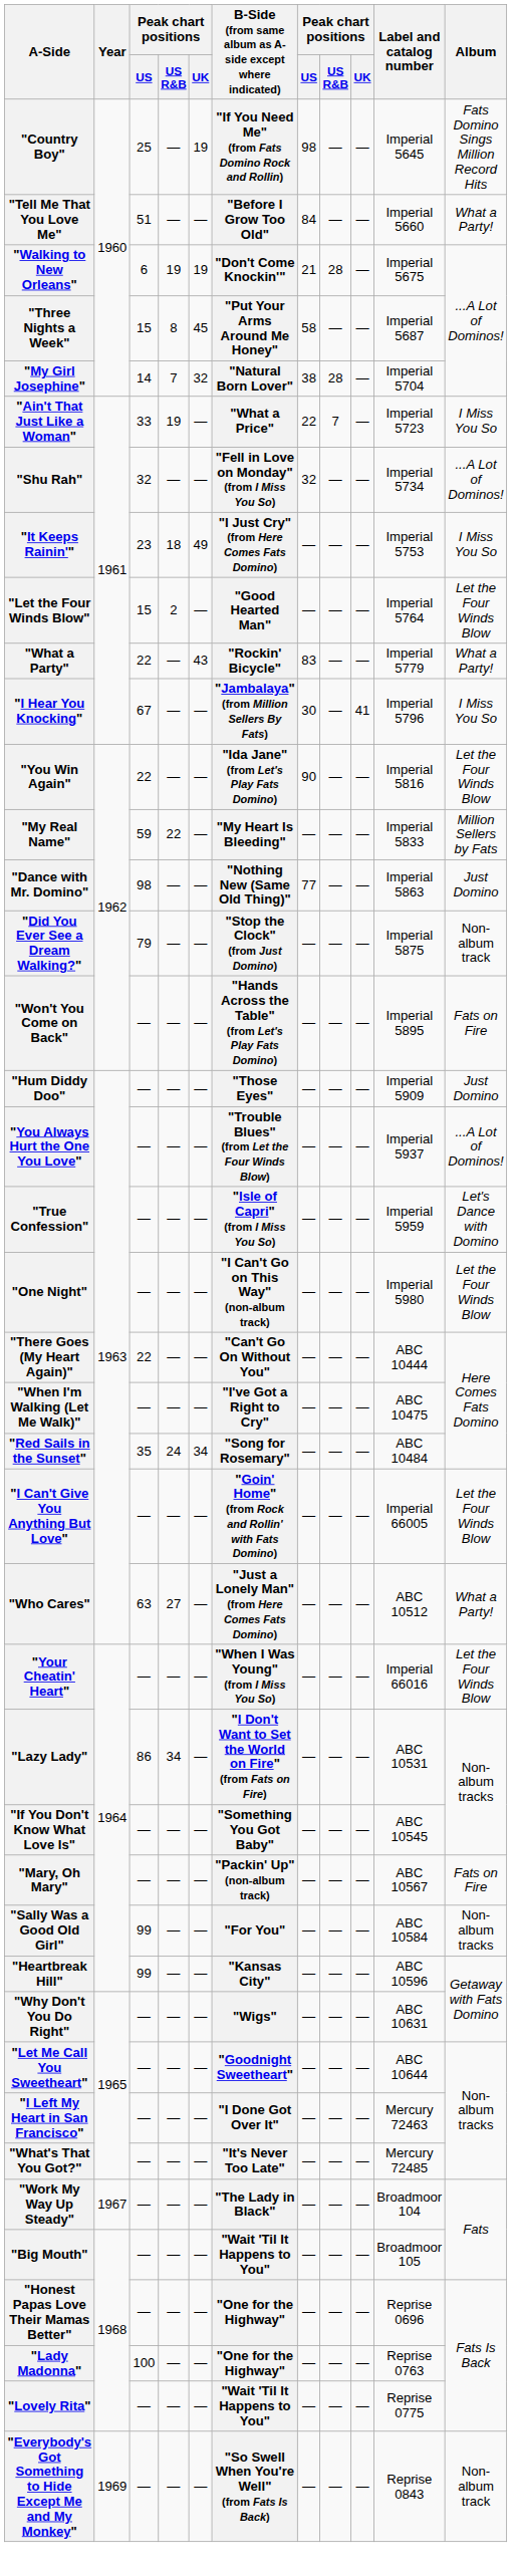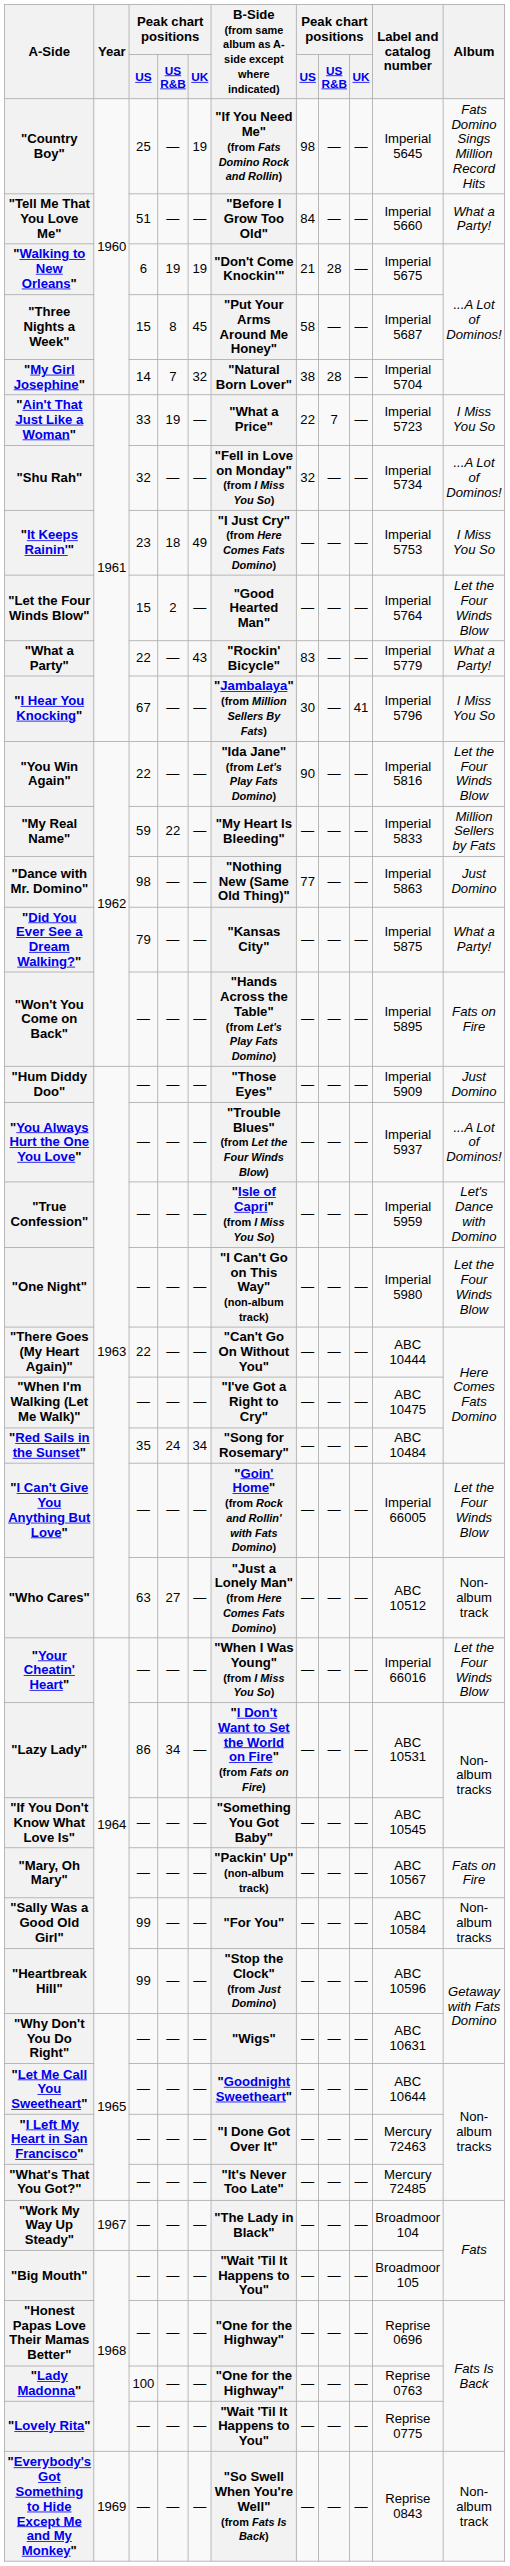"Did You Ever See a Dream Walking?" | B-Side (from same album as A-side except where indicated): "Stop the Clock" (from Just Domino) -> "Kansas City"
"Did You Ever See a Dream Walking?" | Album: Non-album track -> What a Party!
"Who Cares" | Album: What a Party! -> Non-album track
"Heartbreak Hill" | B-Side (from same album as A-side except where indicated): "Kansas City" -> "Stop the Clock" (from Just Domino)
